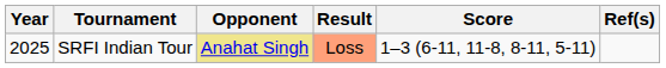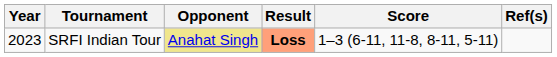SRFI Indian Tour | Year: 2025 -> 2023
SRFI Indian Tour | Result: normal -> bold
